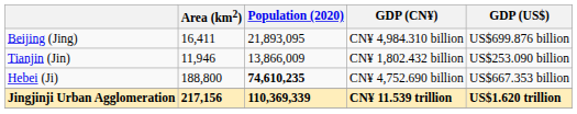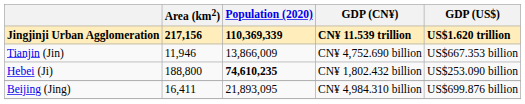rows swapped: Beijing (Jing) <-> Jingjinji Urban Agglomeration
Tianjin (Jin) | GDP (CN¥): CN¥ 1,802.432 billion -> CN¥ 4,752.690 billion
Tianjin (Jin) | GDP (US$): US$253.090 billion -> US$667.353 billion
Hebei (Ji) | GDP (CN¥): CN¥ 4,752.690 billion -> CN¥ 1,802.432 billion
Hebei (Ji) | GDP (US$): US$667.353 billion -> US$253.090 billion
